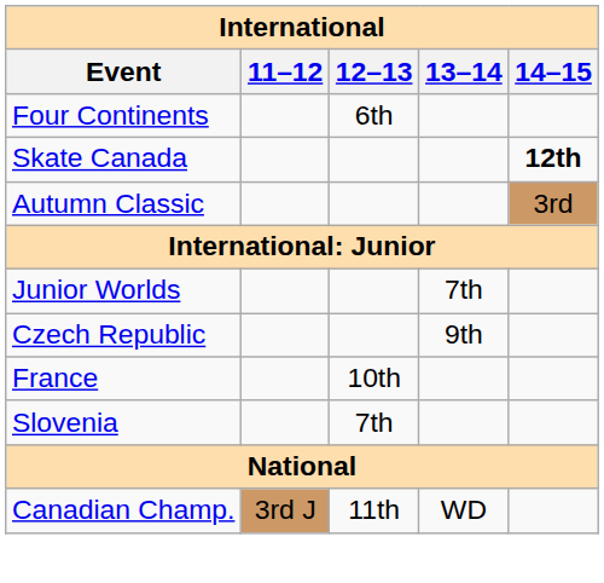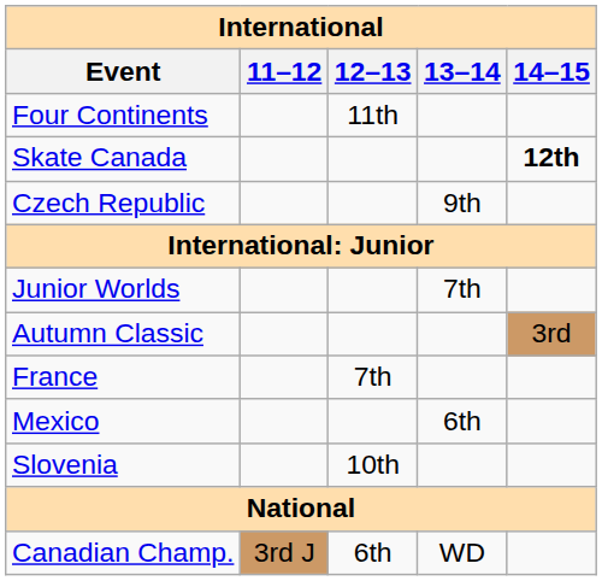Four Continents | 12–13: 6th -> 11th
rows swapped: Autumn Classic <-> Czech Republic
France | 12–13: 10th -> 7th
+ row: Mexico | 6th
Slovenia | 12–13: 7th -> 10th
Canadian Champ. | 12–13: 11th -> 6th
